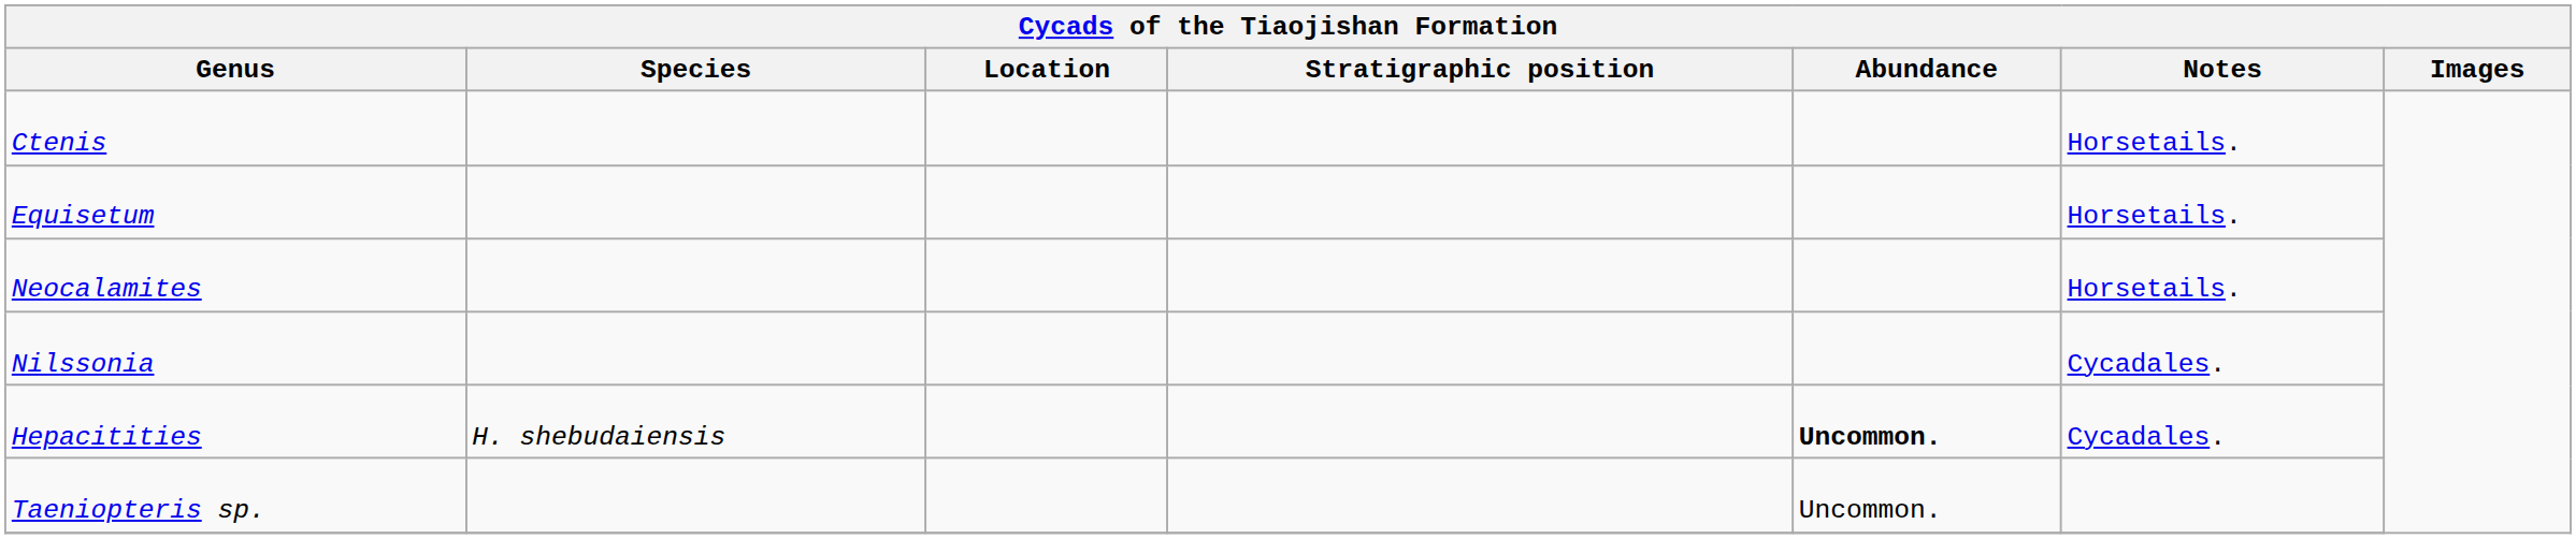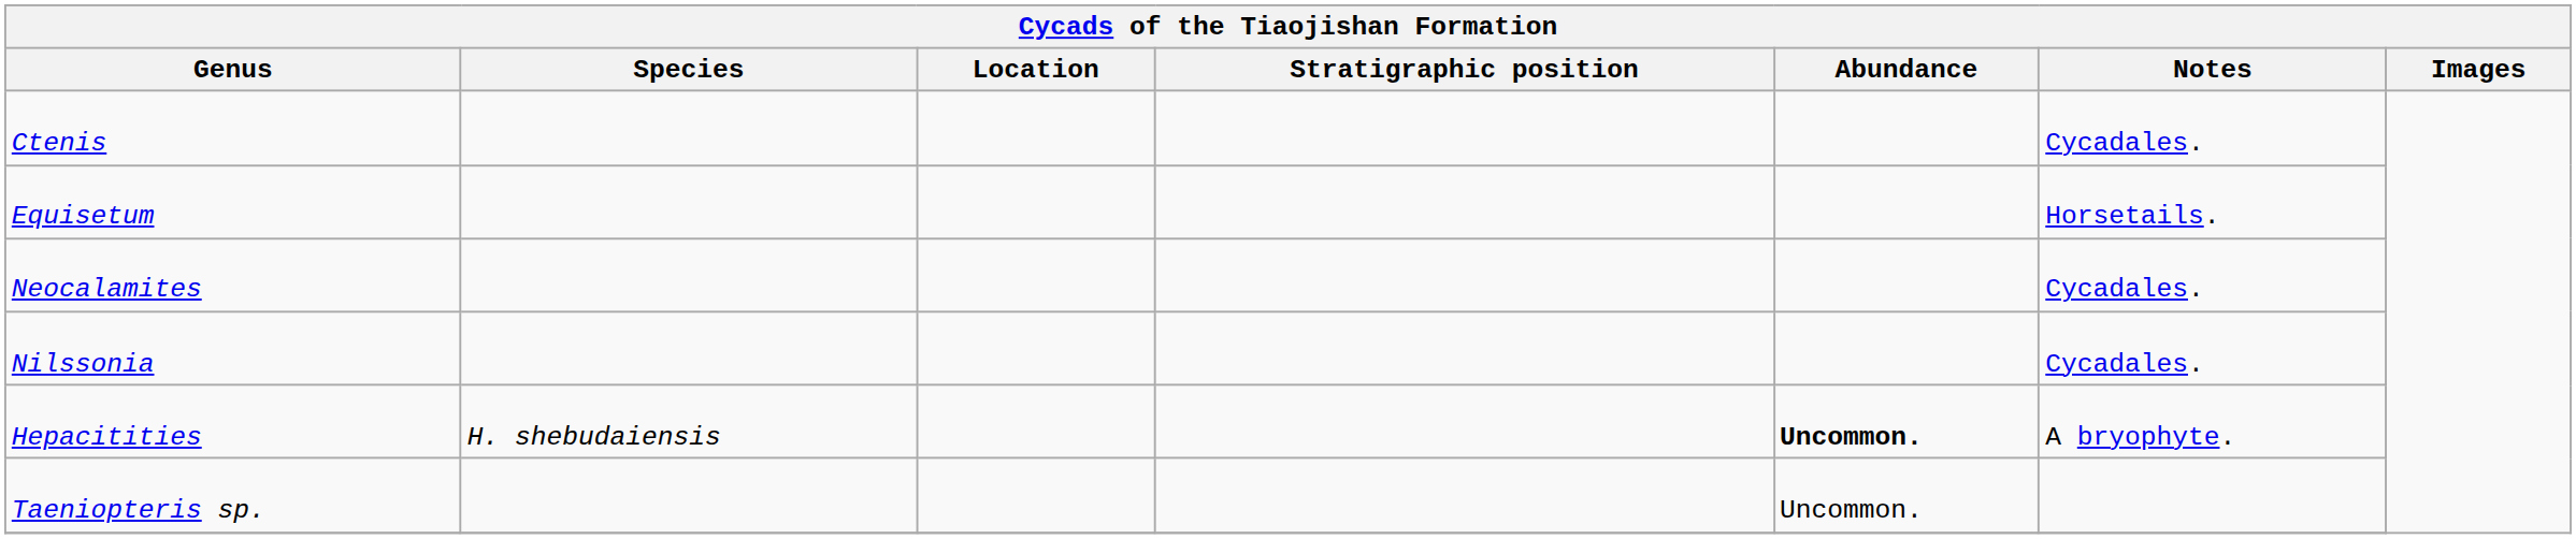Ctenis | Notes: Horsetails. -> Cycadales.
Neocalamites | Notes: Horsetails. -> Cycadales.
Hepacitities | Notes: Cycadales. -> A bryophyte.
